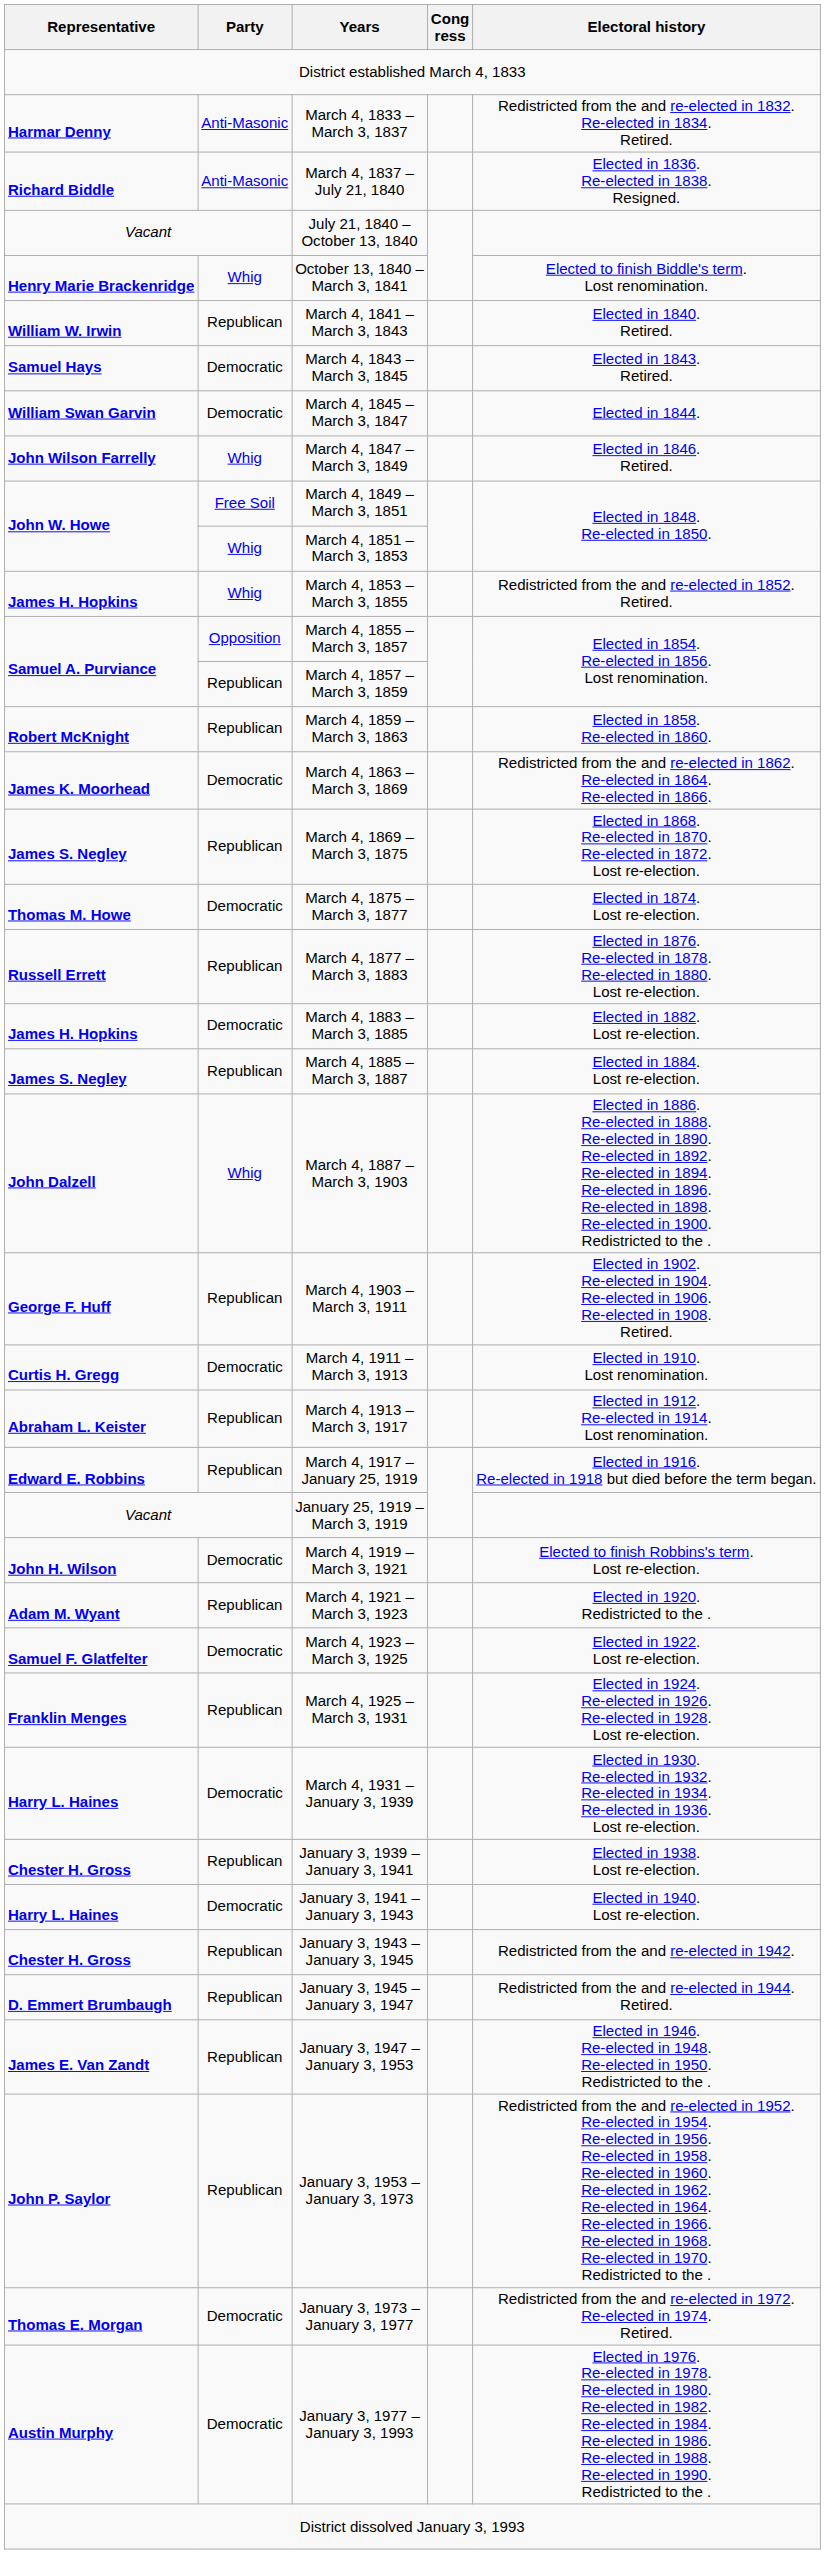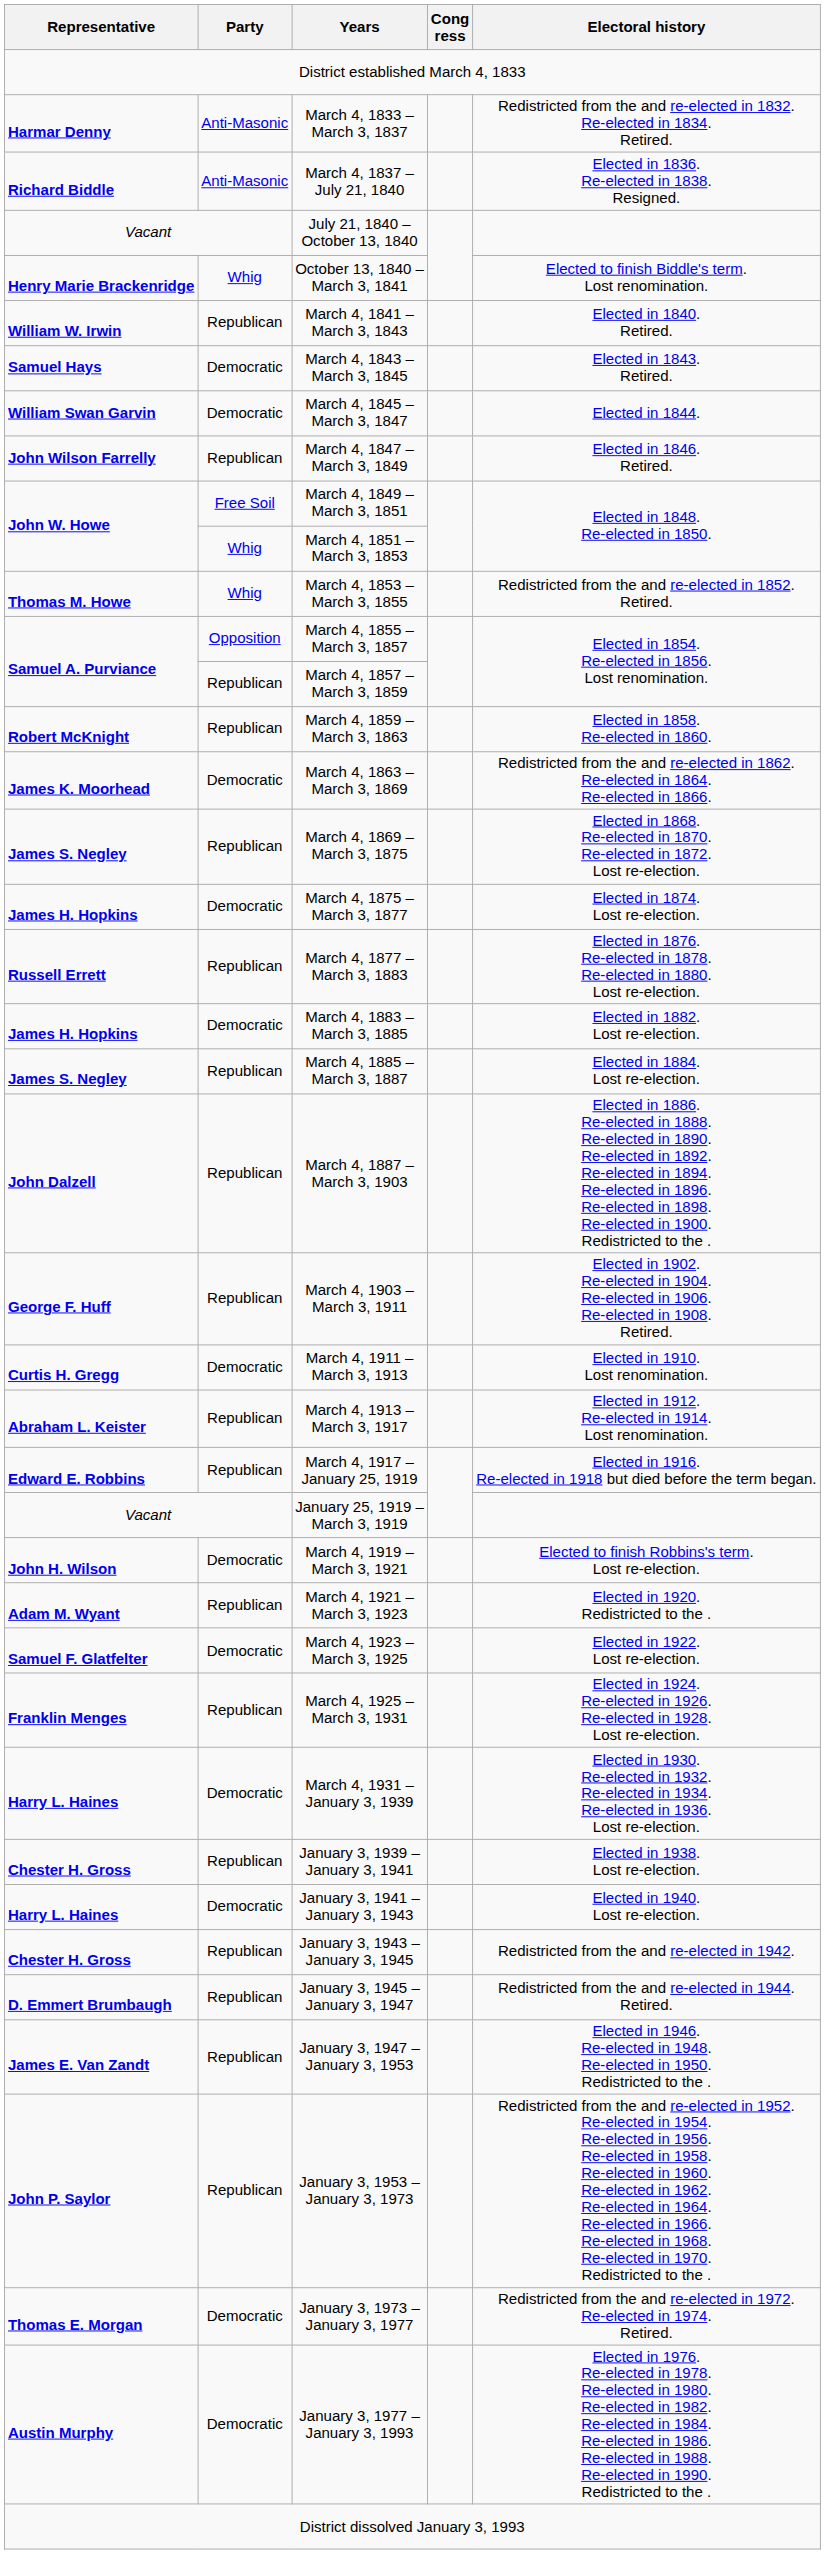March 4, 1847 – March 3, 1849 | Party: Whig -> Republican
March 4, 1853 – March 3, 1855 | Representative: James H. Hopkins -> Thomas M. Howe
March 4, 1875 – March 3, 1877 | Representative: Thomas M. Howe -> James H. Hopkins
March 4, 1887 – March 3, 1903 | Party: Whig -> Republican
